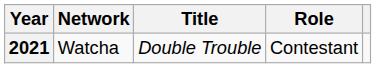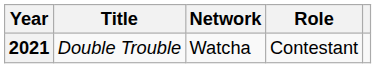columns swapped: Title <-> Network
